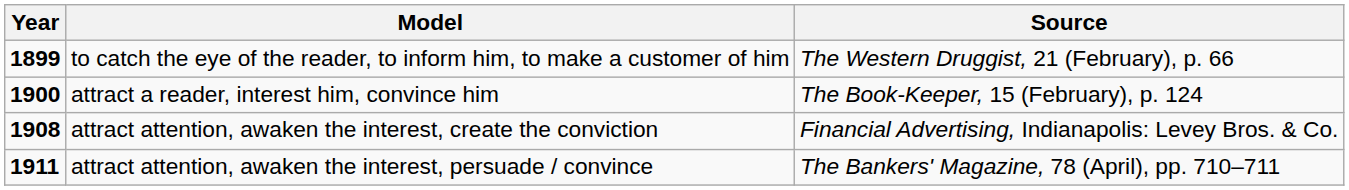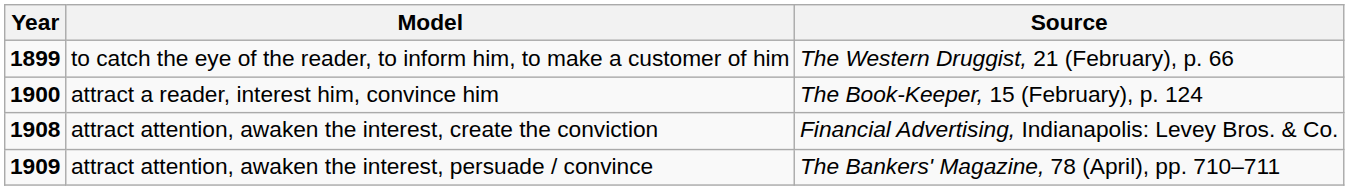attract attention, awaken the interest, persuade / convince | Year: 1911 -> 1909
